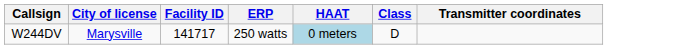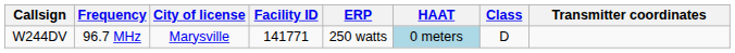+ column: Frequency | 96.7 MHz
W244DV | Facility ID: 141717 -> 141771
